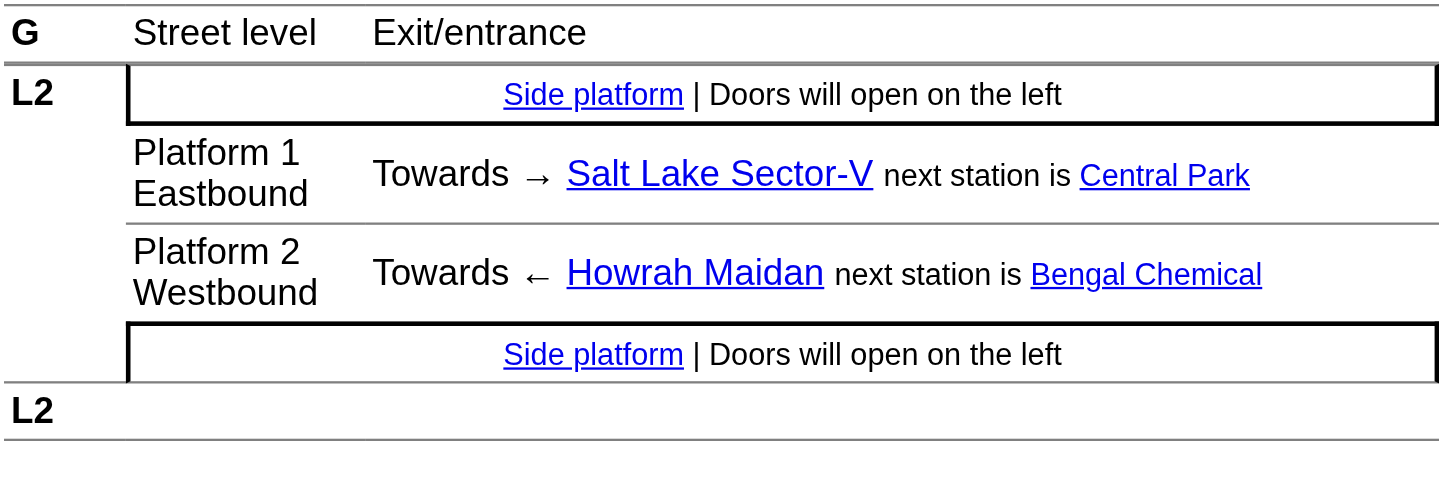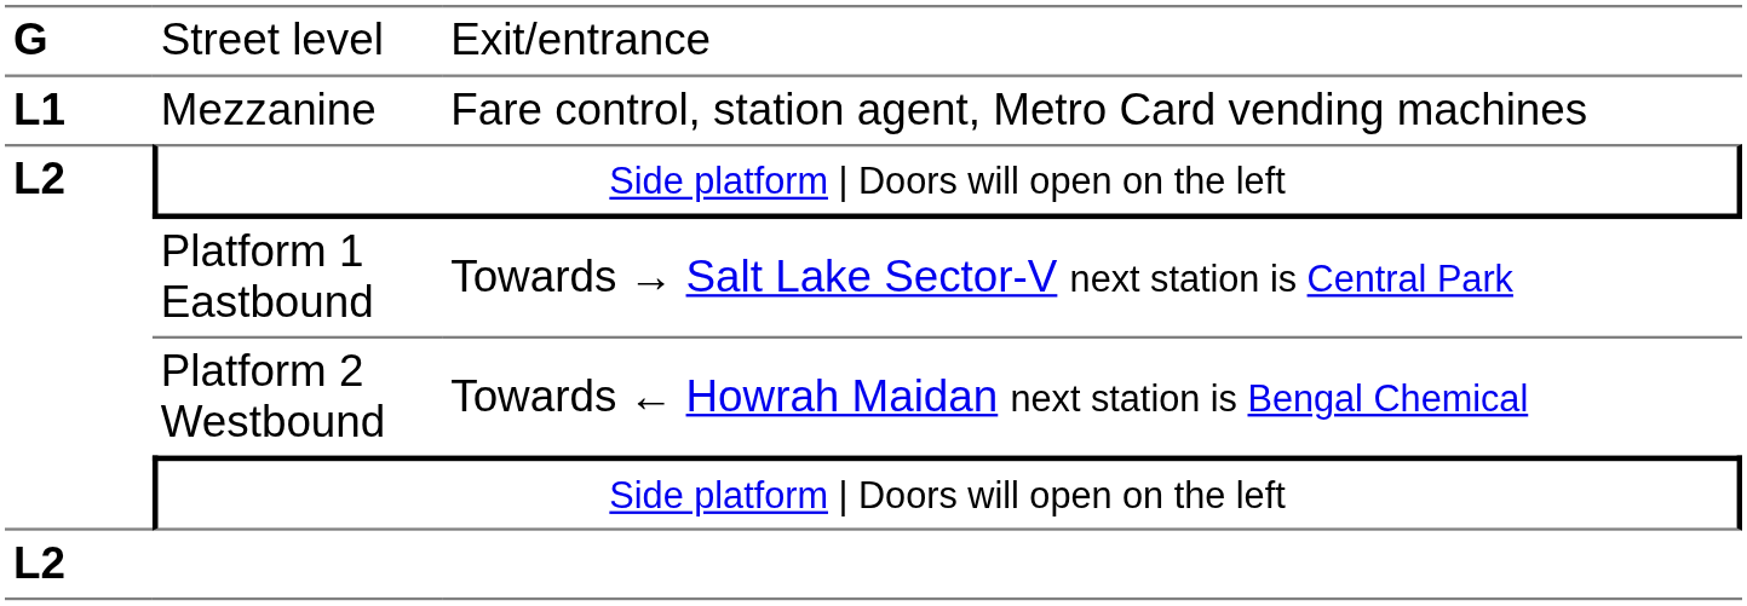+ row: L1 | Mezzanine | Fare control, station agent, Metro Card vending machines
